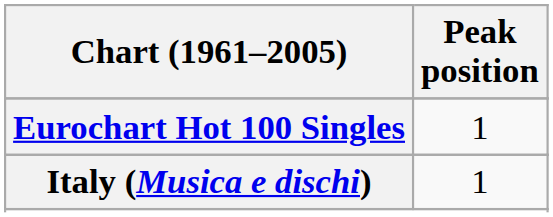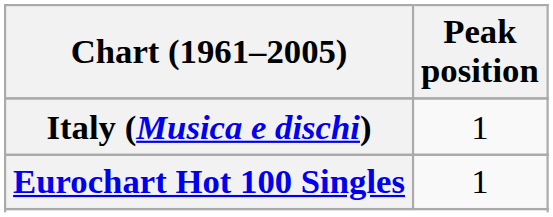rows swapped: Eurochart Hot 100 Singles <-> Italy (Musica e dischi)
